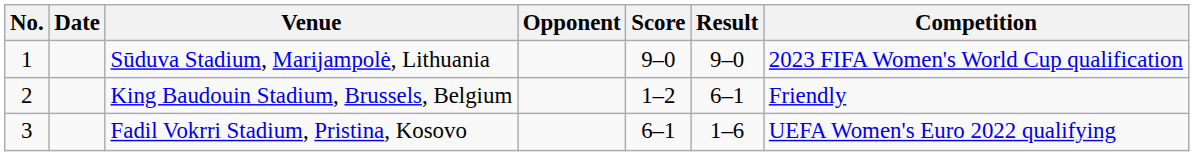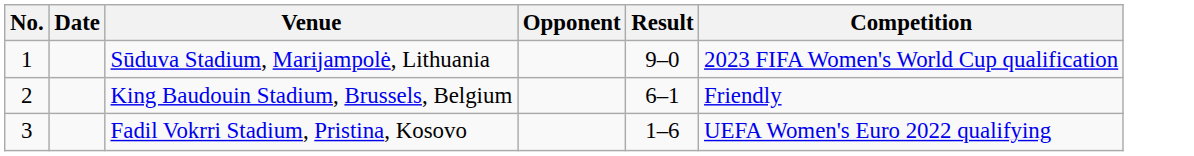- column: Score | 9–0 | 1–2 | 6–1
